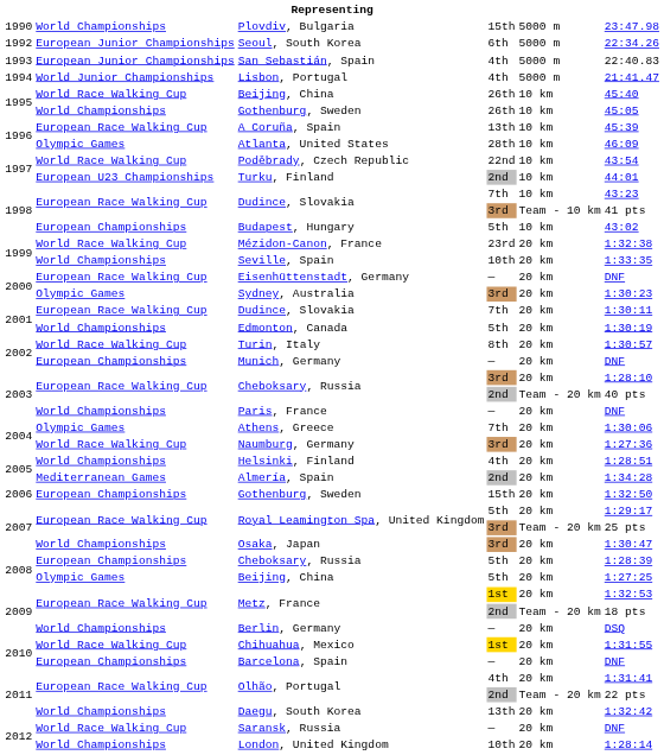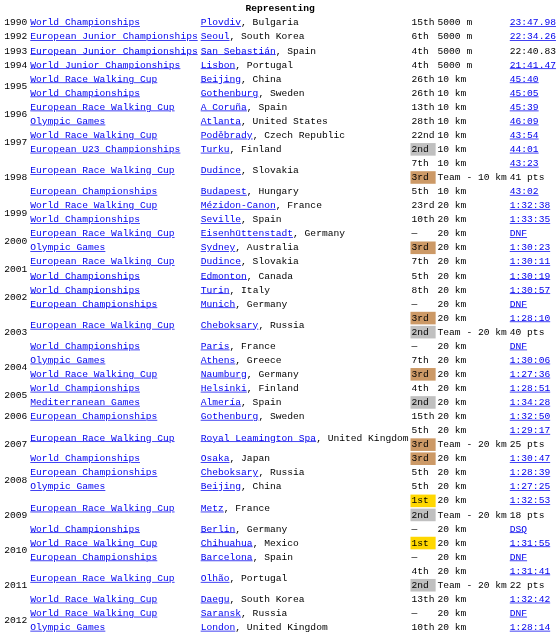Turin, Italy | column 2: World Race Walking Cup -> World Championships
Daegu, South Korea | column 2: World Championships -> World Race Walking Cup
London, United Kingdom | column 2: World Championships -> Olympic Games
